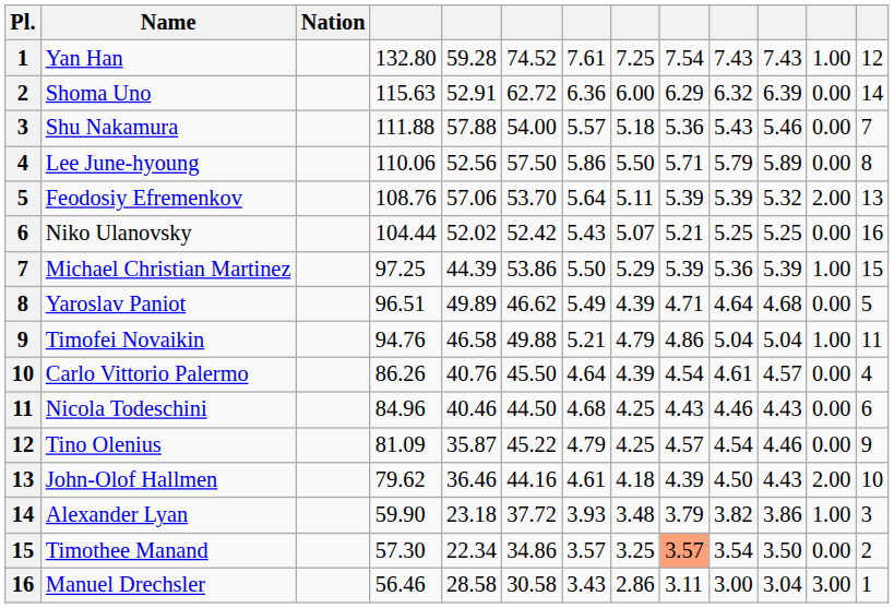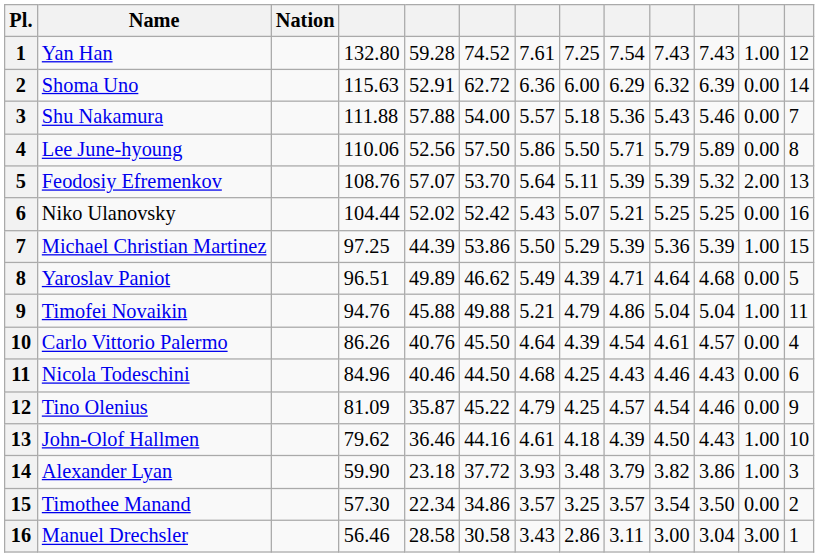Feodosiy Efremenkov | column 5: 57.06 -> 57.07
Timofei Novaikin | column 5: 46.58 -> 45.88
John-Olof Hallmen | column 12: 2.00 -> 1.00
Timothee Manand | column 9: lightsalmon background -> no background
